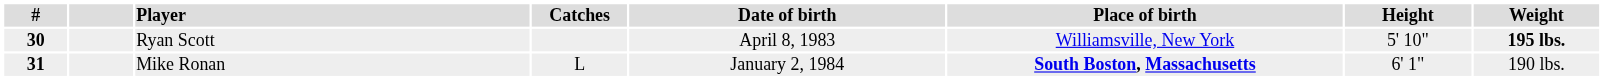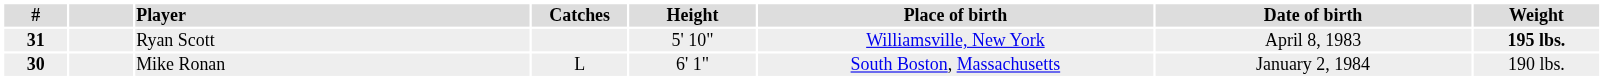columns swapped: Date of birth <-> Height
Ryan Scott | #: 30 -> 31
Mike Ronan | #: 31 -> 30
Mike Ronan | Place of birth: bold -> normal
